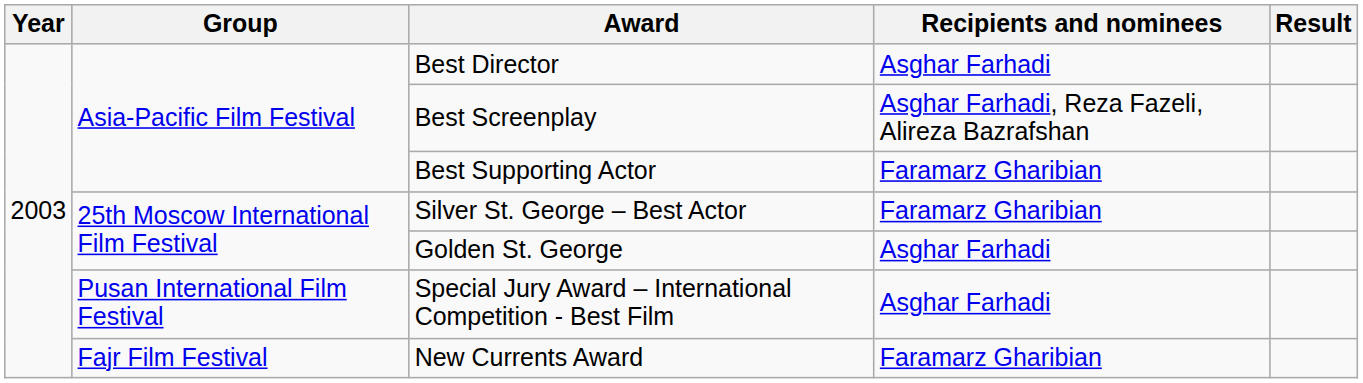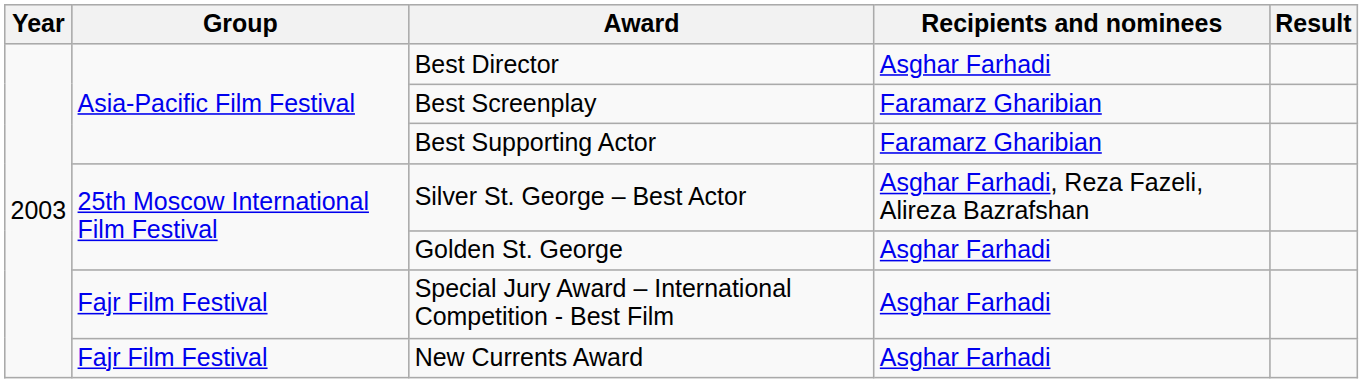Best Screenplay | Recipients and nominees: Asghar Farhadi, Reza Fazeli, Alireza Bazrafshan -> Faramarz Gharibian
Silver St. George – Best Actor | Recipients and nominees: Faramarz Gharibian -> Asghar Farhadi, Reza Fazeli, Alireza Bazrafshan
Special Jury Award – International Competition - Best Film | Group: Pusan International Film Festival -> Fajr Film Festival
New Currents Award | Recipients and nominees: Faramarz Gharibian -> Asghar Farhadi
